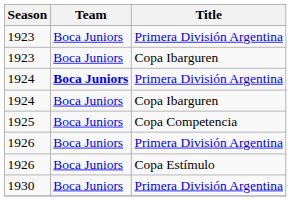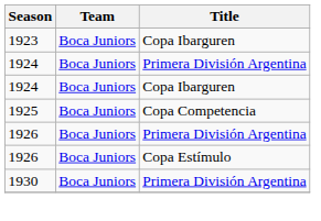- row: 1923 | Boca Juniors | Primera División Argentina
1924 / Primera División Argentina | Team: bold -> normal
